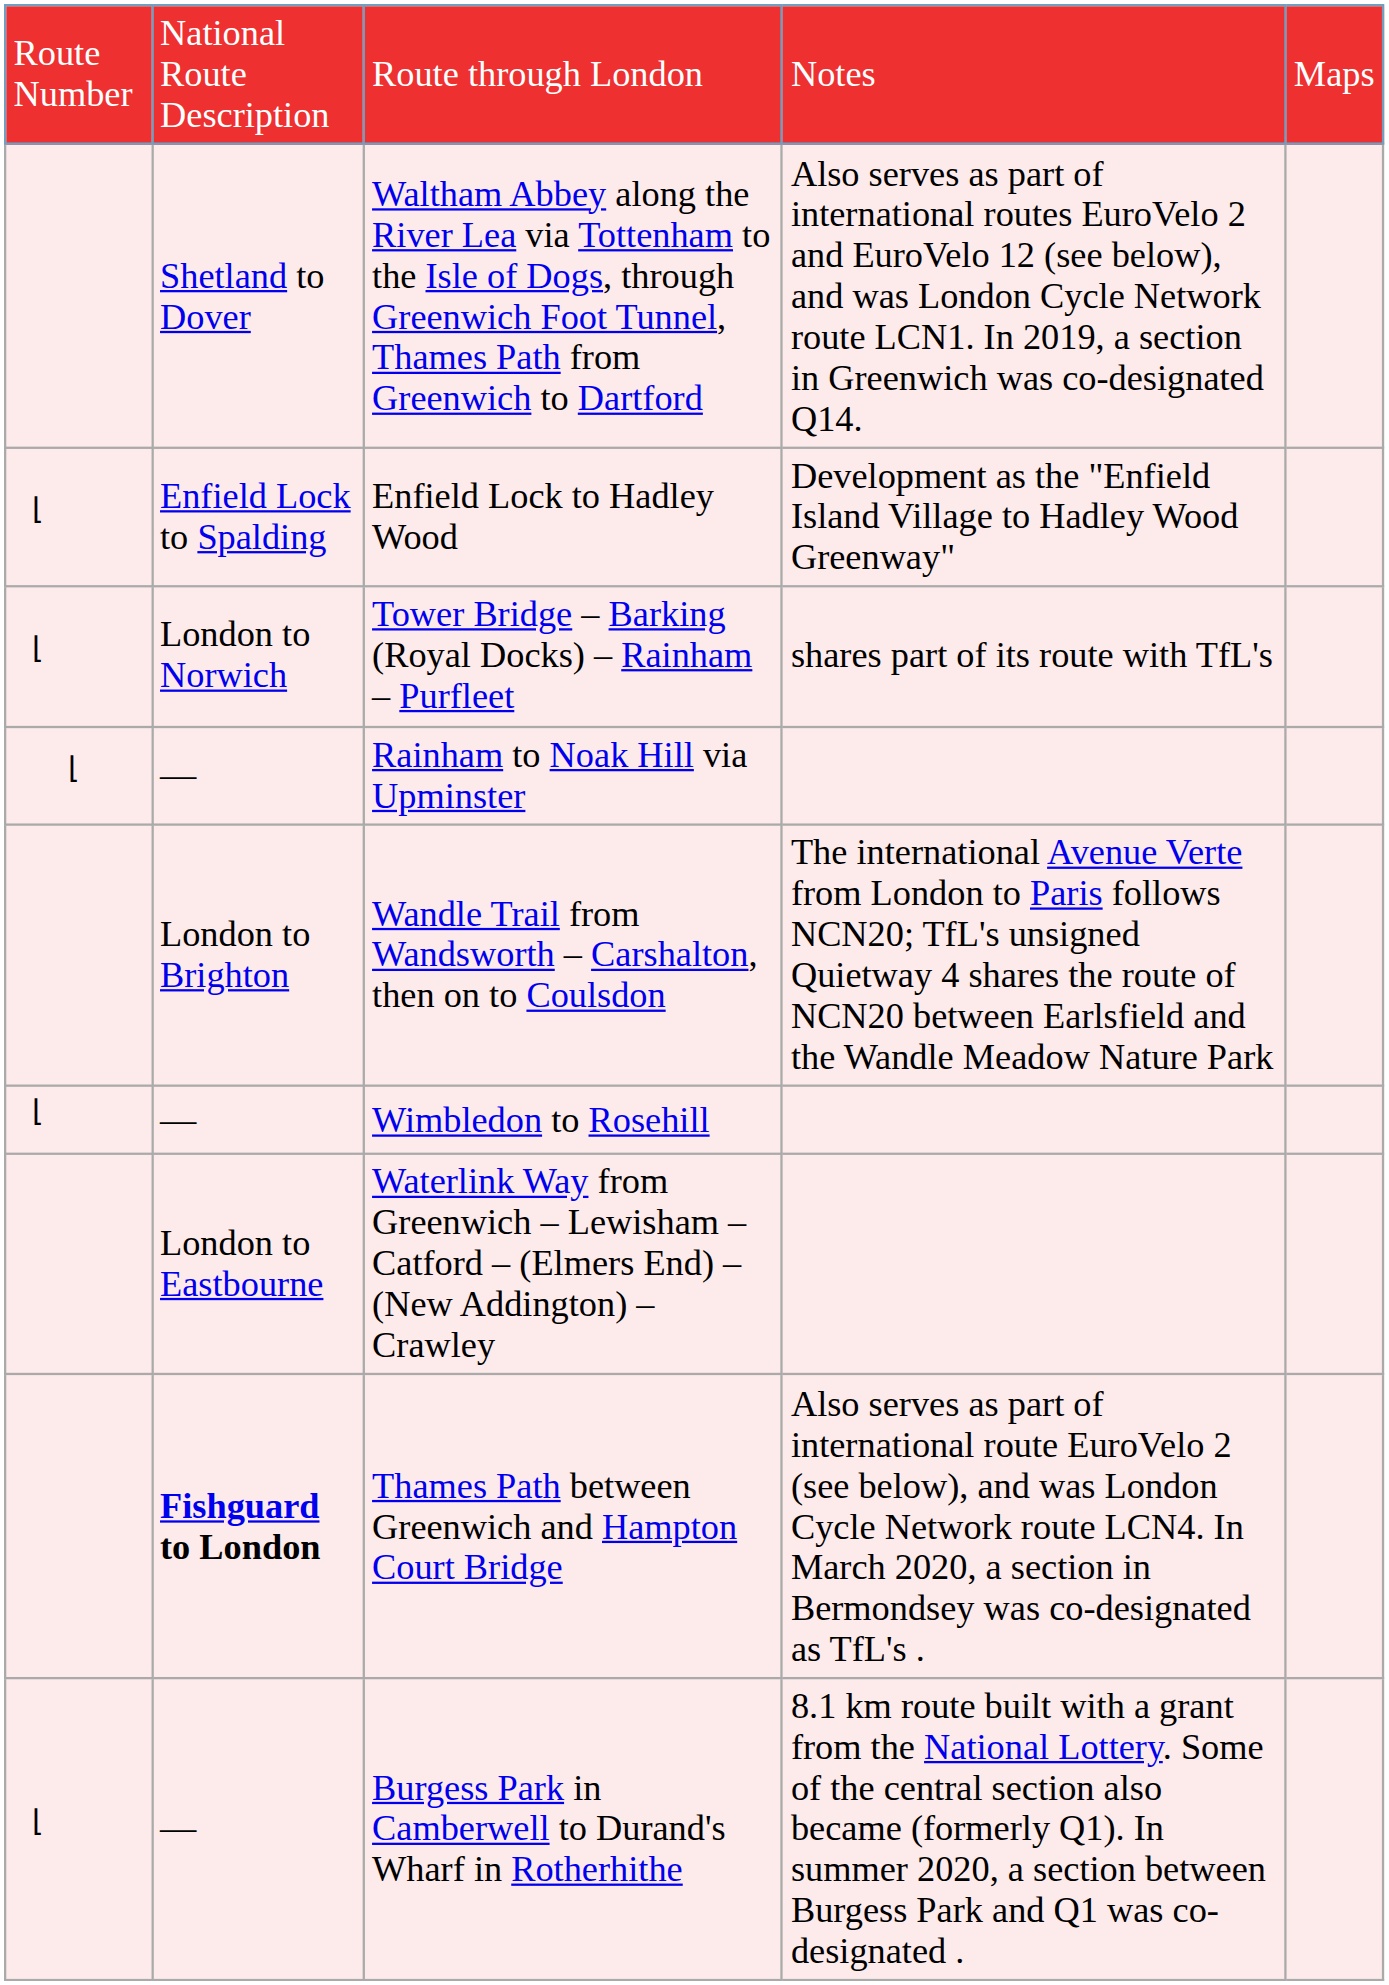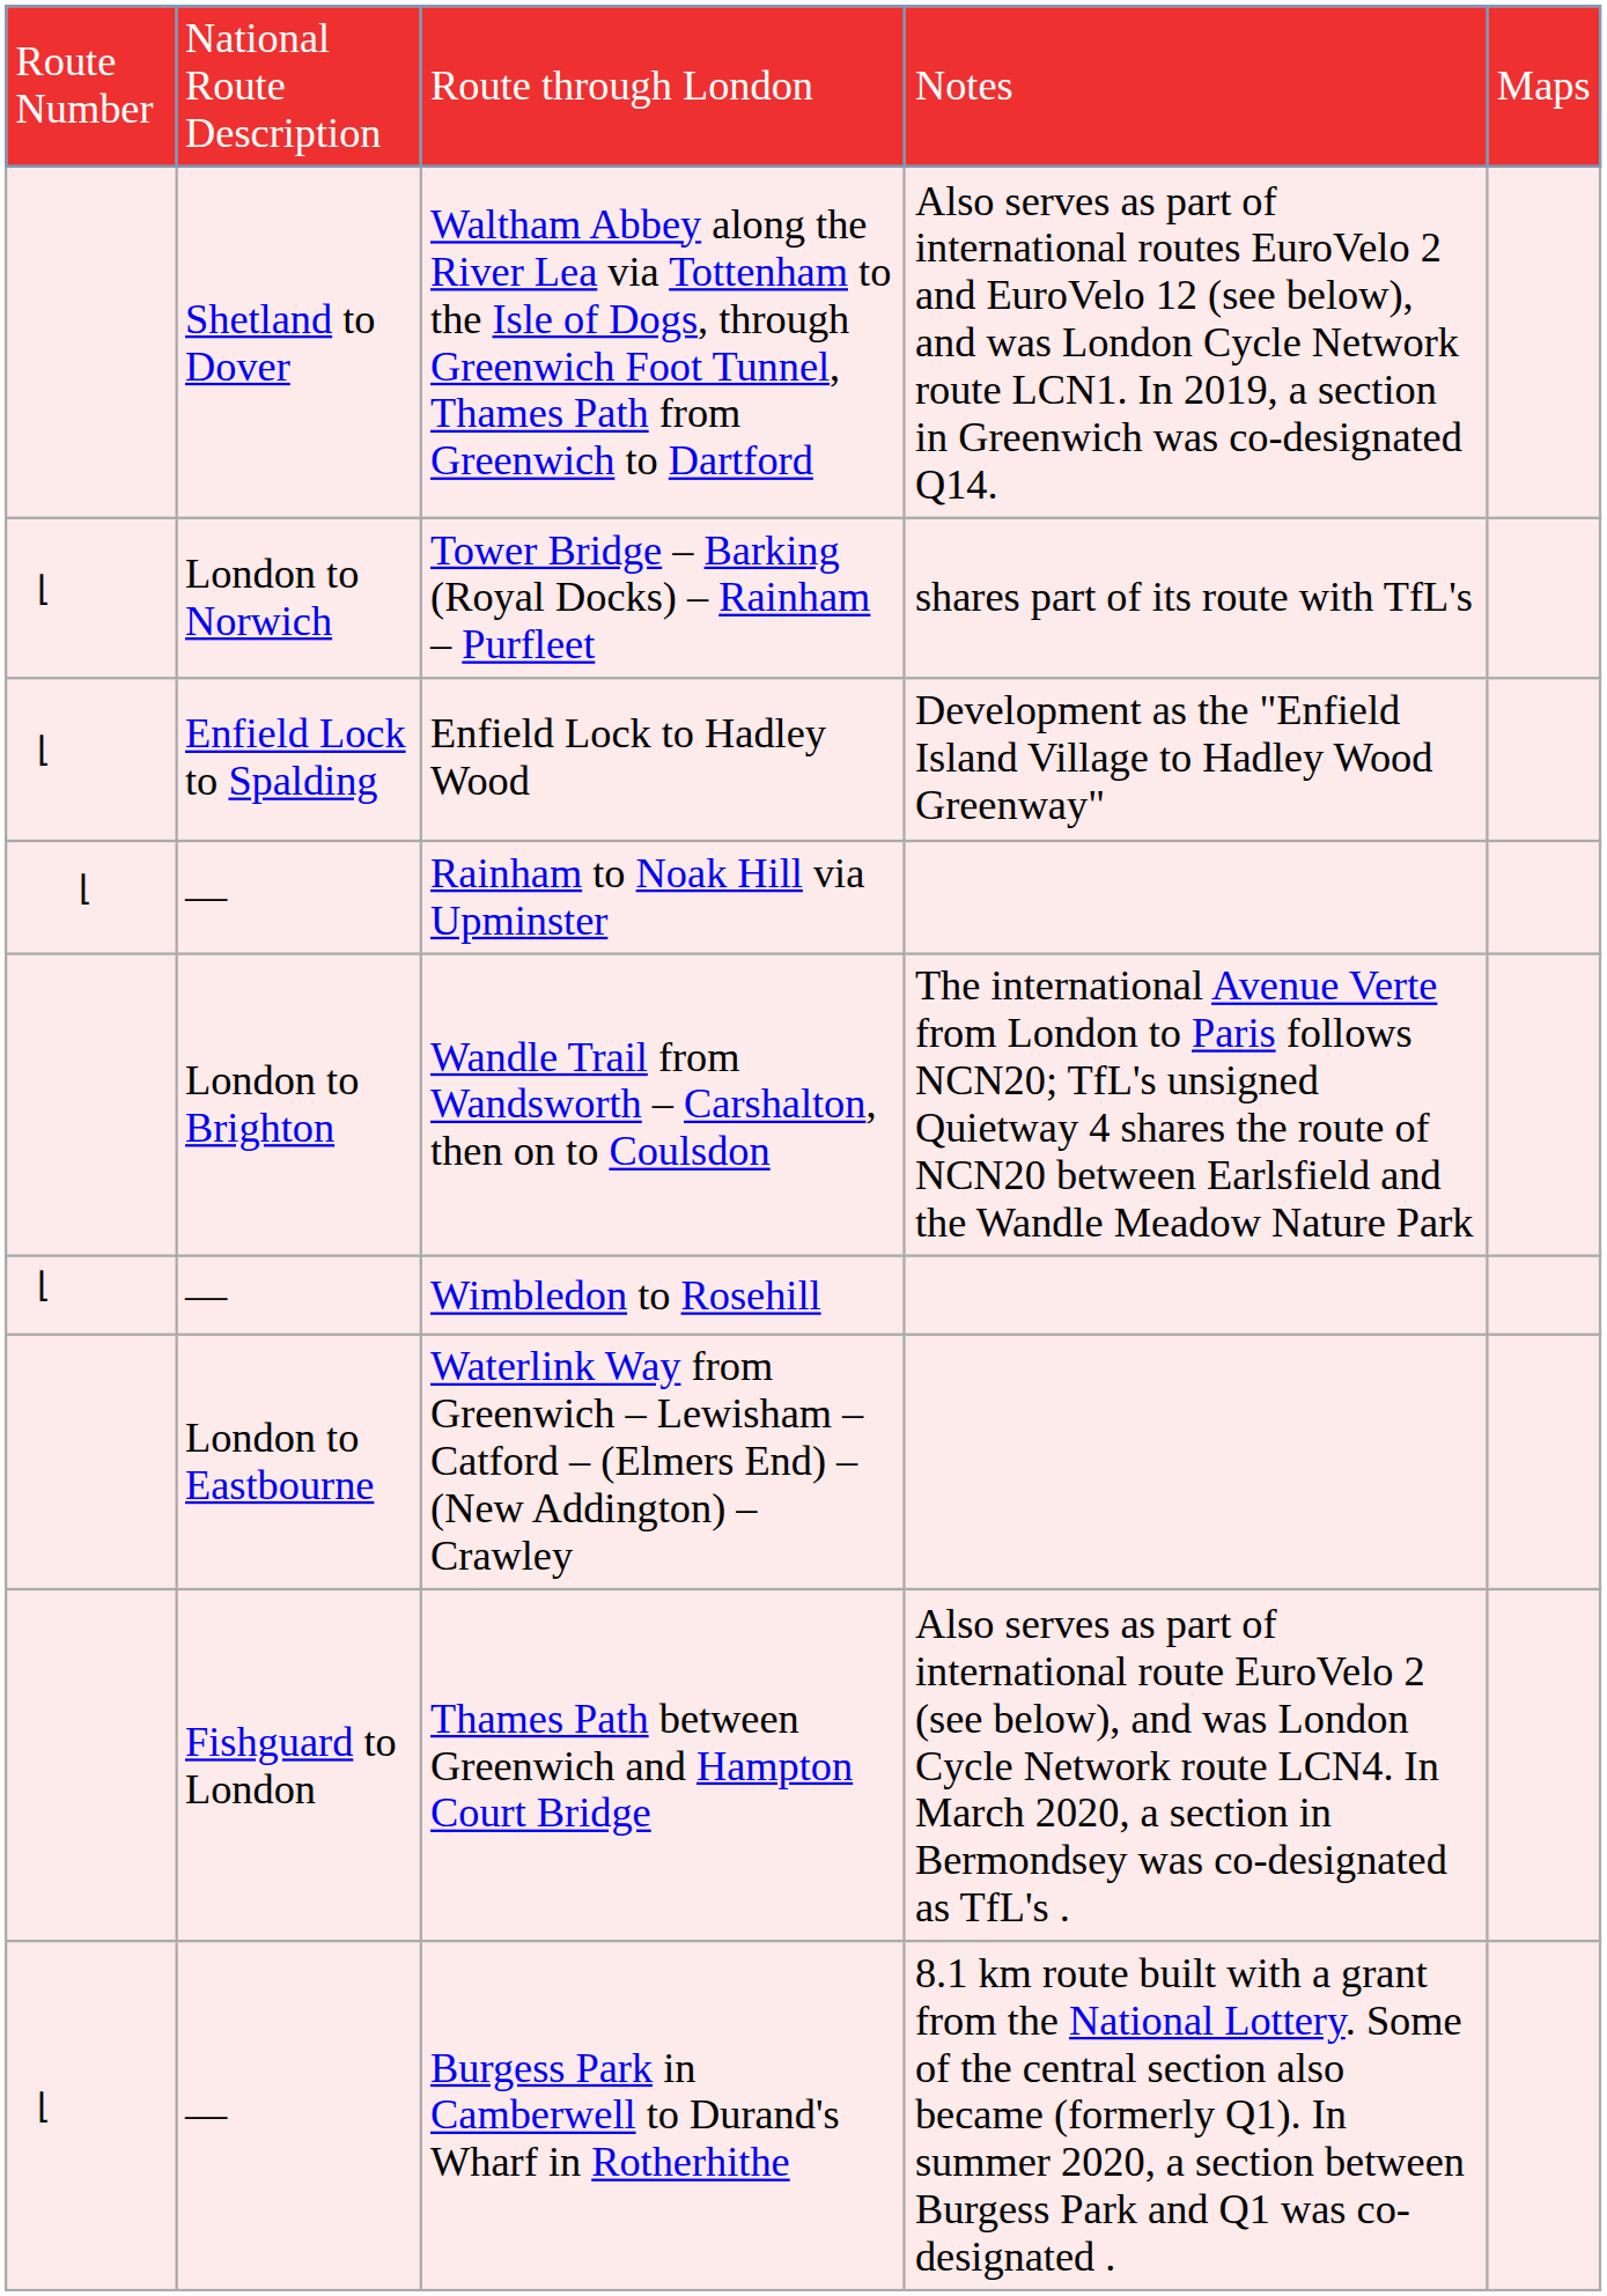rows swapped: Enfield Lock to Hadley Wood <-> Tower Bridge – Barking (Royal Docks) – Rainham – Purfleet
Thames Path between Greenwich and Hampton Court Bridge | column 2: bold -> normal
